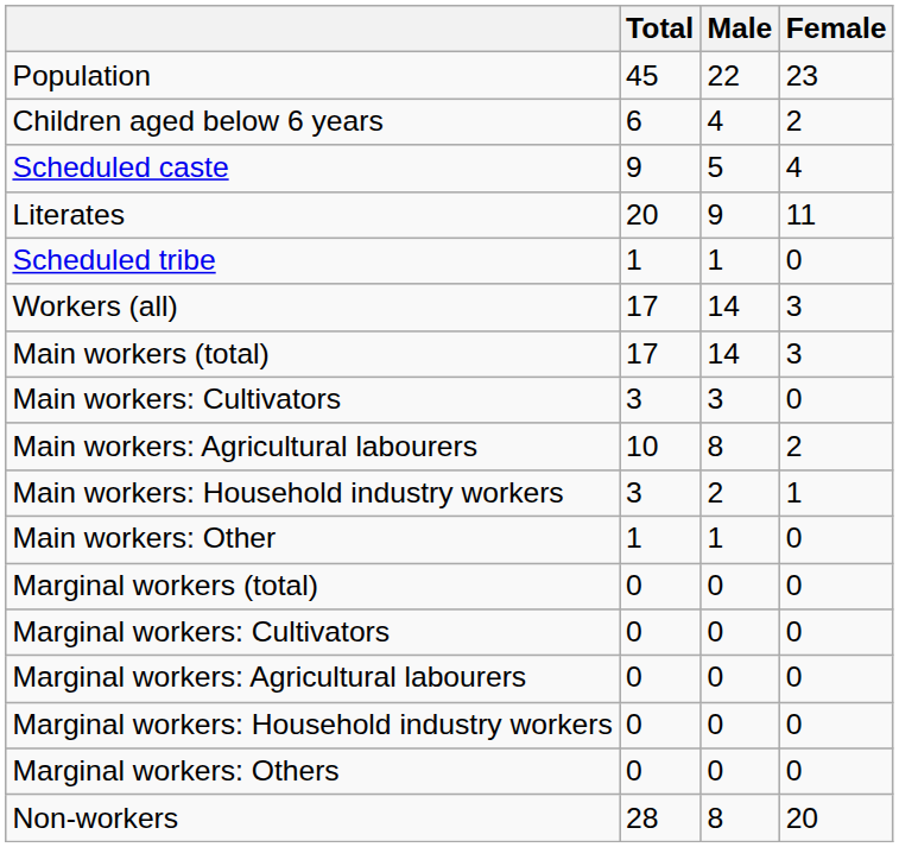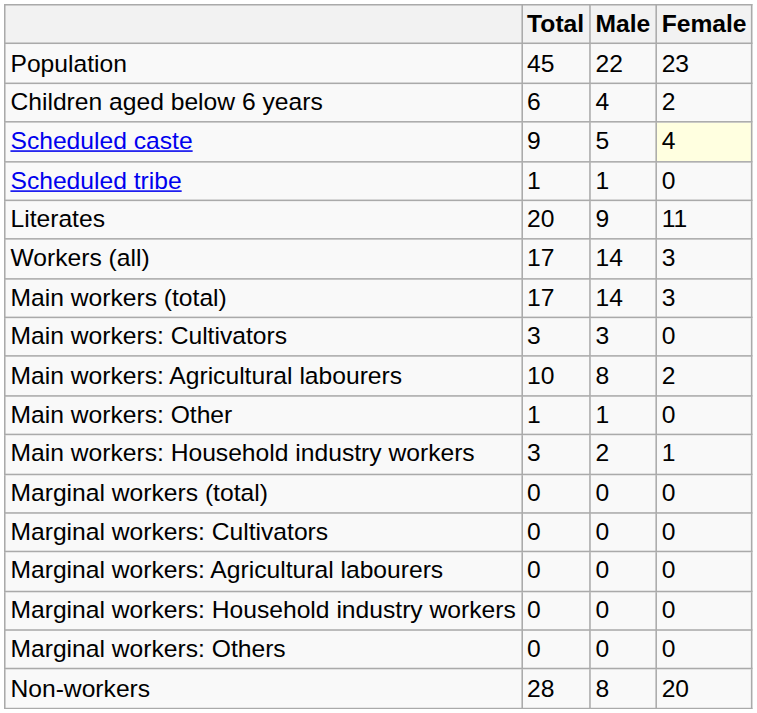Scheduled caste | Female: no background -> lightyellow background
rows swapped: Scheduled tribe <-> Literates
rows swapped: Main workers: Household industry workers <-> Main workers: Other
